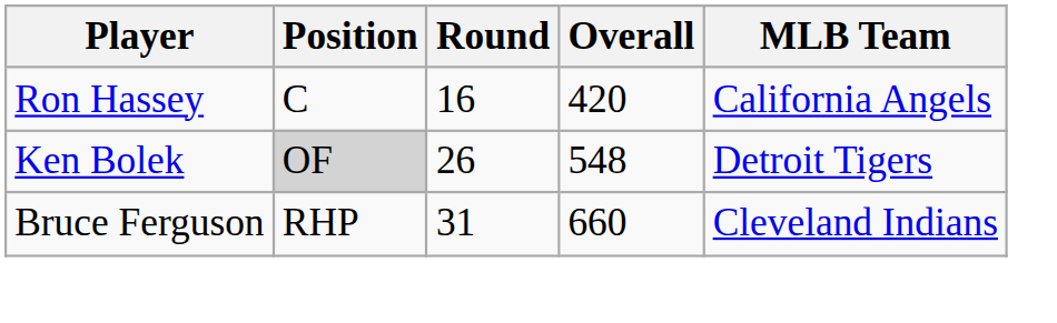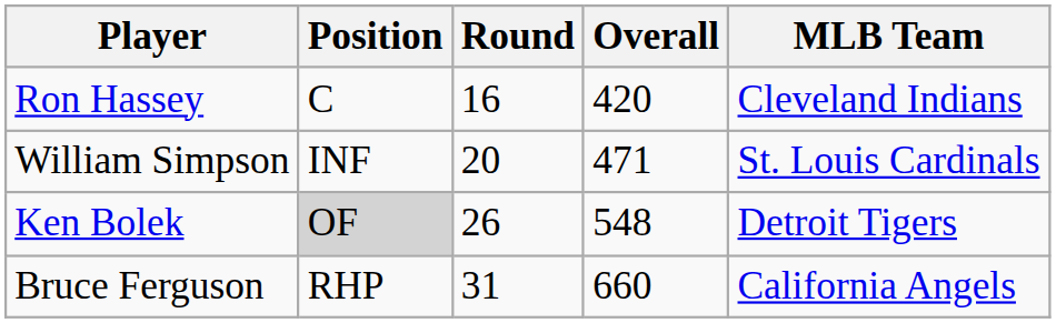Ron Hassey | MLB Team: California Angels -> Cleveland Indians
+ row: William Simpson | INF | 20 | 471 | St. Louis Cardinals
Bruce Ferguson | MLB Team: Cleveland Indians -> California Angels
